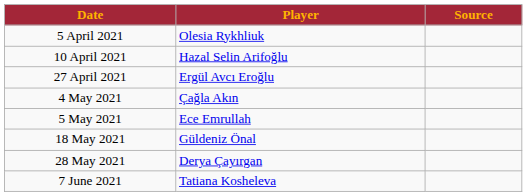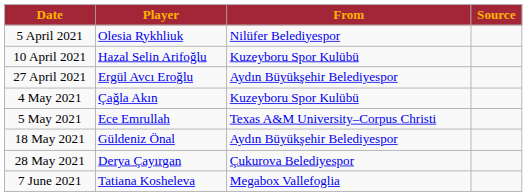+ column: From | Nilüfer Belediyespor | Kuzeyboru Spor Kulübü | Aydın Büyükşehir Belediyespor | Kuzeyboru Spor Kulübü | Texas A&M University–Corpus Christi | Aydın Büyükşehir Belediyespor | Çukurova Belediyespor | Megabox Vallefoglia
